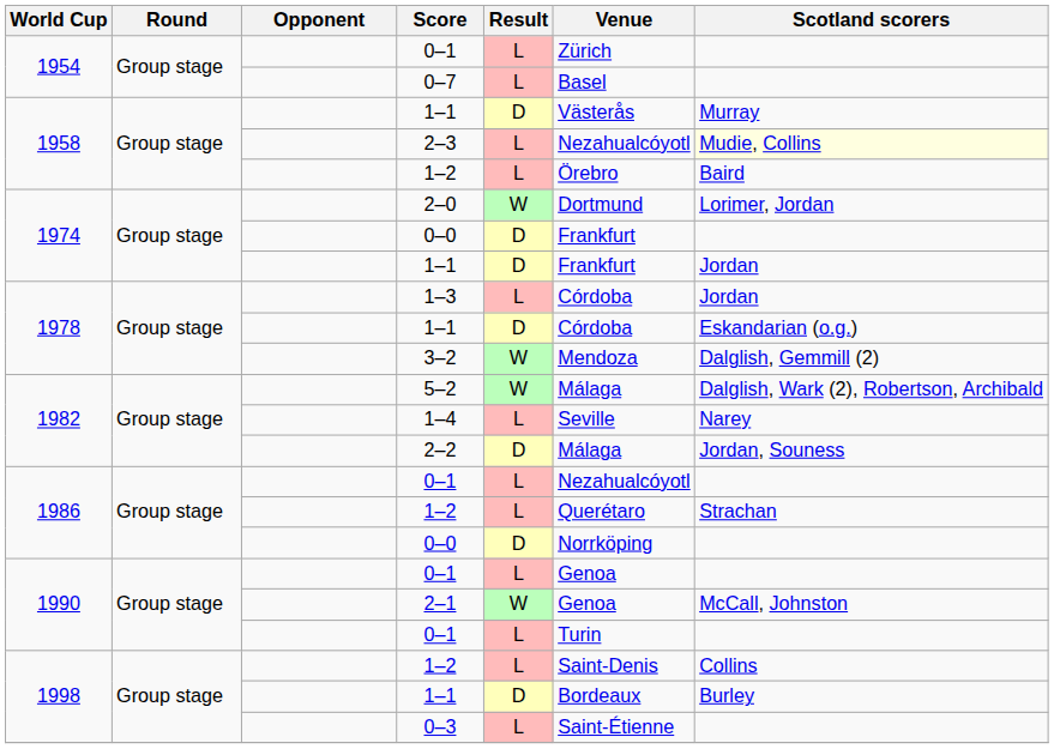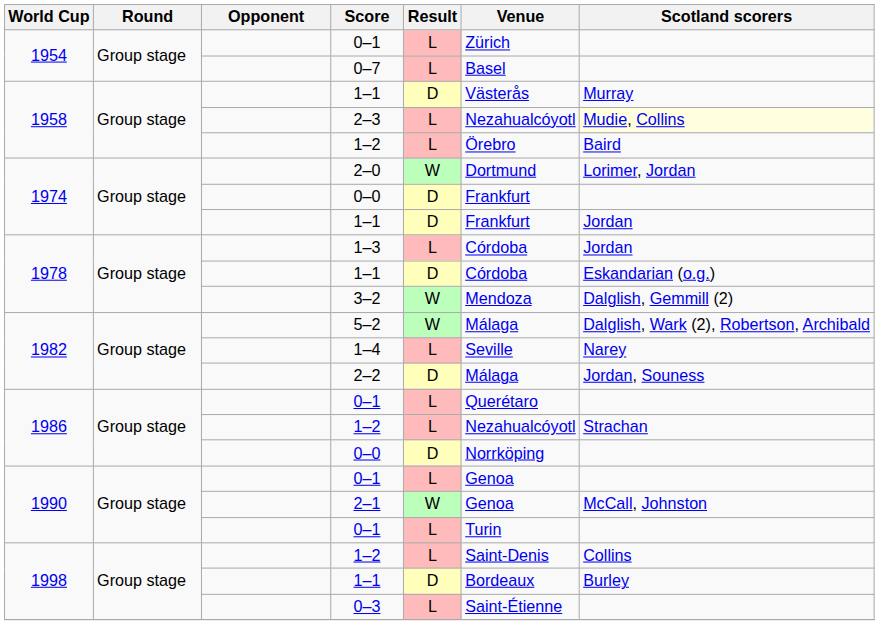1986 / 0–1 | Venue: Nezahualcóyotl -> Querétaro
1986 / 1–2 | Venue: Querétaro -> Nezahualcóyotl
